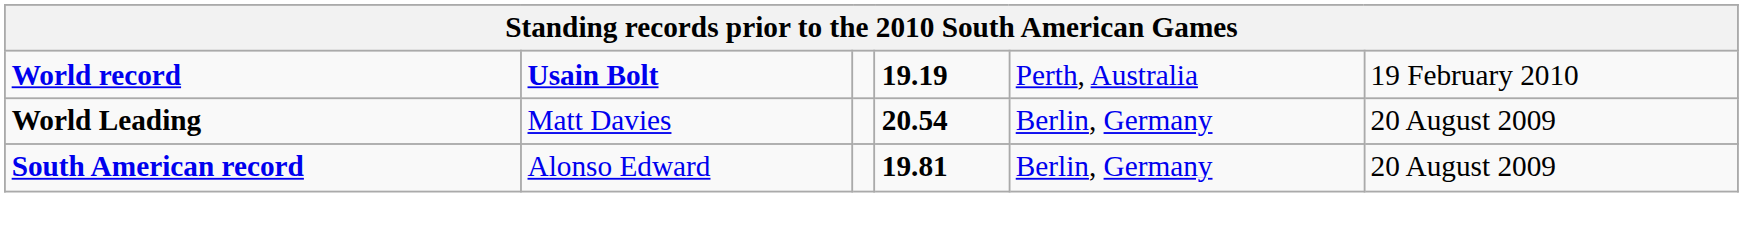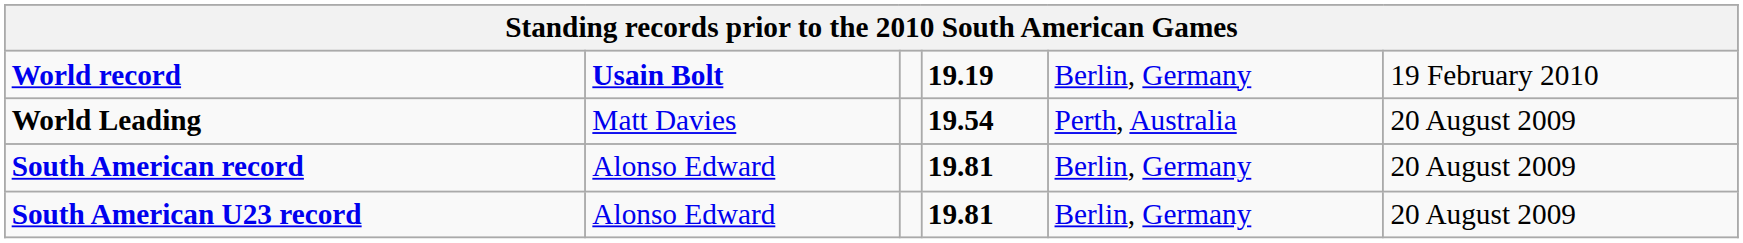World record | column 5: Perth, Australia -> Berlin, Germany
World Leading | column 4: 20.54 -> 19.54
World Leading | column 5: Berlin, Germany -> Perth, Australia
+ row: South American U23 record | Alonso Edward | 19.81 | Berlin, Germany | 20 August 2009
